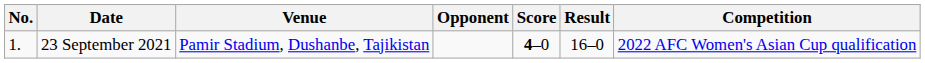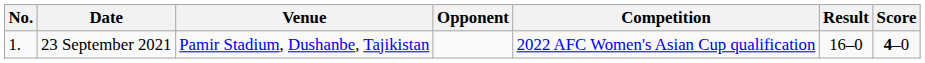columns swapped: Score <-> Competition
